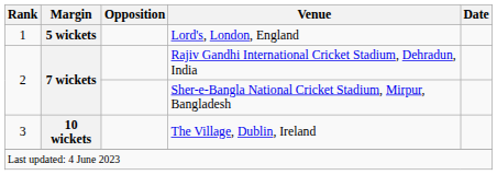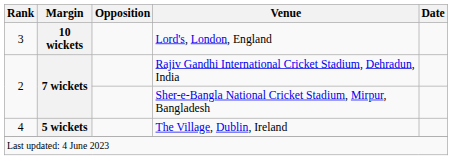Lord's, London, England | Rank: 1 -> 3
Lord's, London, England | Margin: 5 wickets -> 10 wickets
The Village, Dublin, Ireland | Rank: 3 -> 4
The Village, Dublin, Ireland | Margin: 10 wickets -> 5 wickets
